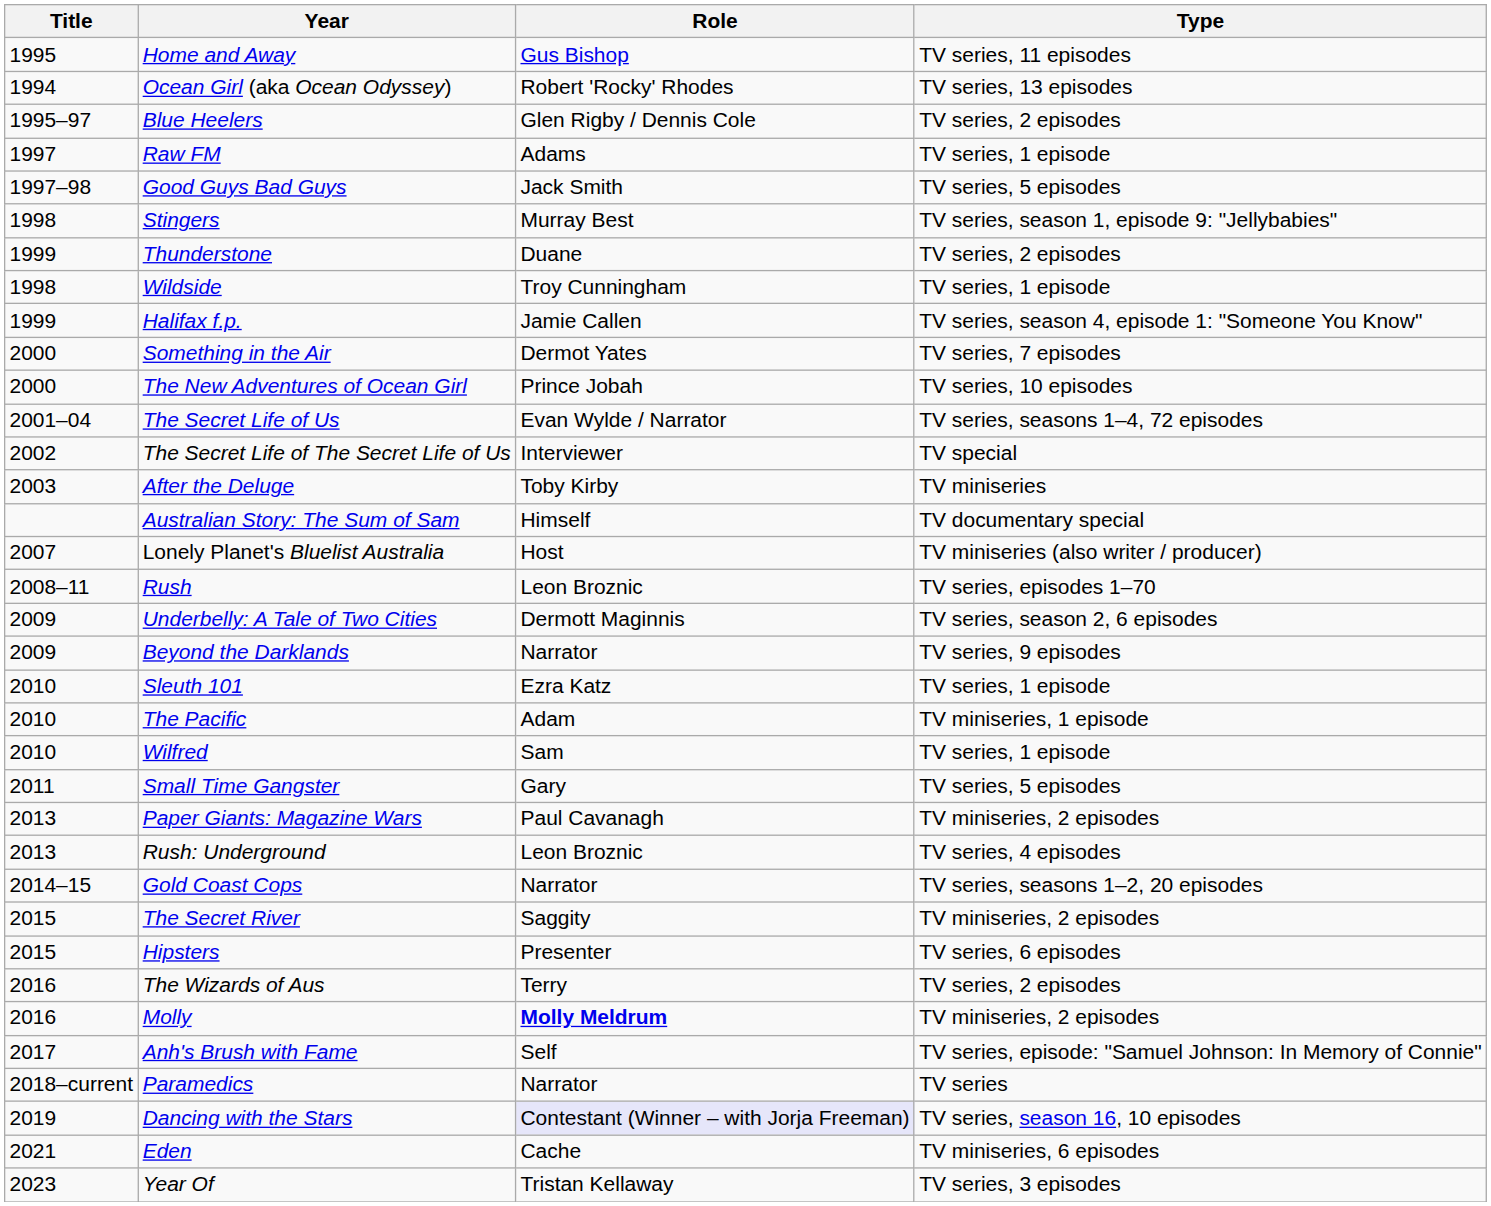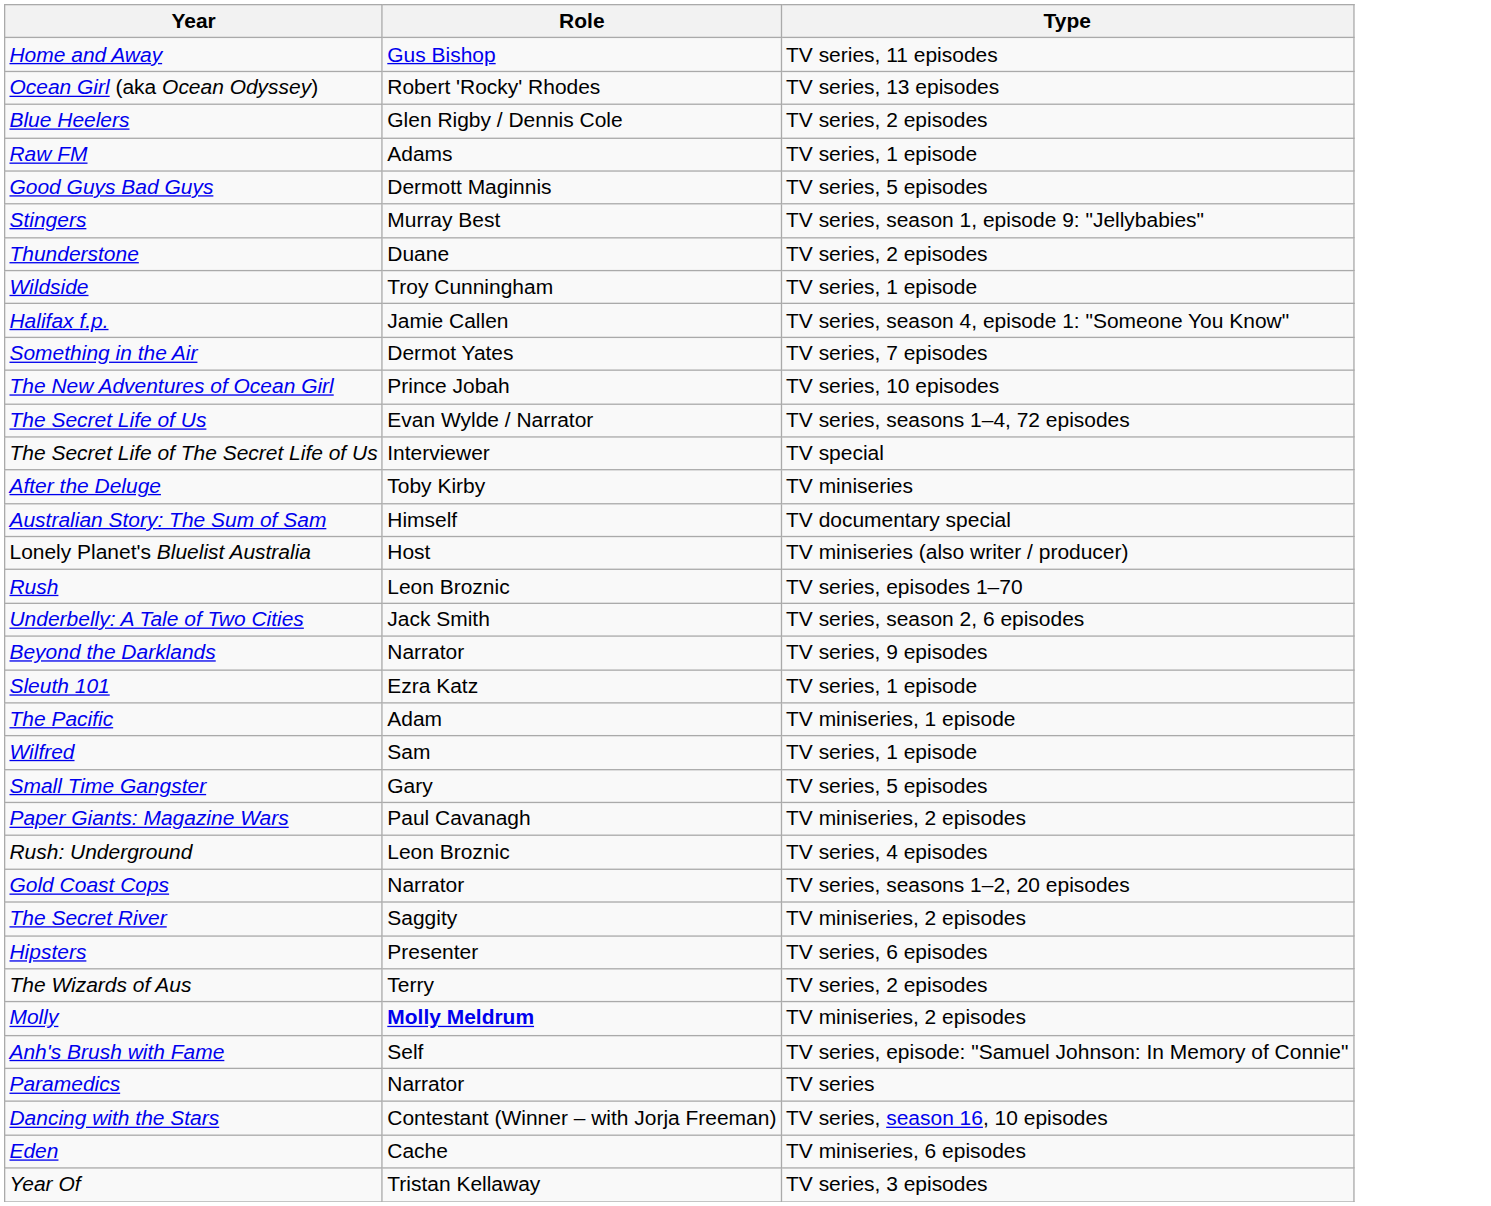- column: Title | 1995 | 1994 | 1995–97 | 1997 | 1997–98 | 1998 | 1999 | 1998 | 1999 | 2000 | 2000 | 2001–04 | 2002 | 2003 | 2007 | 2008–11 | 2009 | 2009 | 2010 | 2010 | 2010 | 2011 | 2013 | 2013 | 2014–15 | 2015 | 2015 | 2016 | 2016 | 2017 | 2018–current | 2019 | 2021 | 2023
Good Guys Bad Guys | Role: Jack Smith -> Dermott Maginnis
Underbelly: A Tale of Two Cities | Role: Dermott Maginnis -> Jack Smith
Dancing with the Stars | Role: lavender background -> no background
